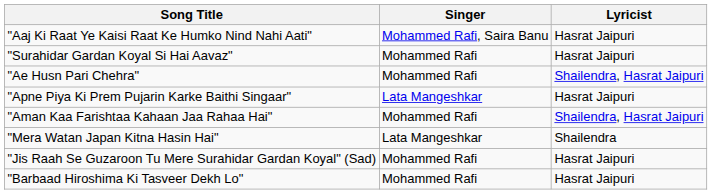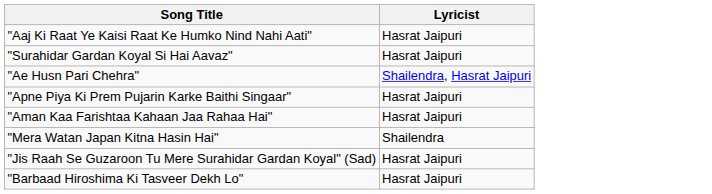- column: Singer | Mohammed Rafi, Saira Banu | Mohammed Rafi | Mohammed Rafi | Lata Mangeshkar | Mohammed Rafi | Lata Mangeshkar | Mohammed Rafi | Mohammed Rafi
"Aman Kaa Farishtaa Kahaan Jaa Rahaa Hai" | Lyricist: Shailendra, Hasrat Jaipuri -> Hasrat Jaipuri
